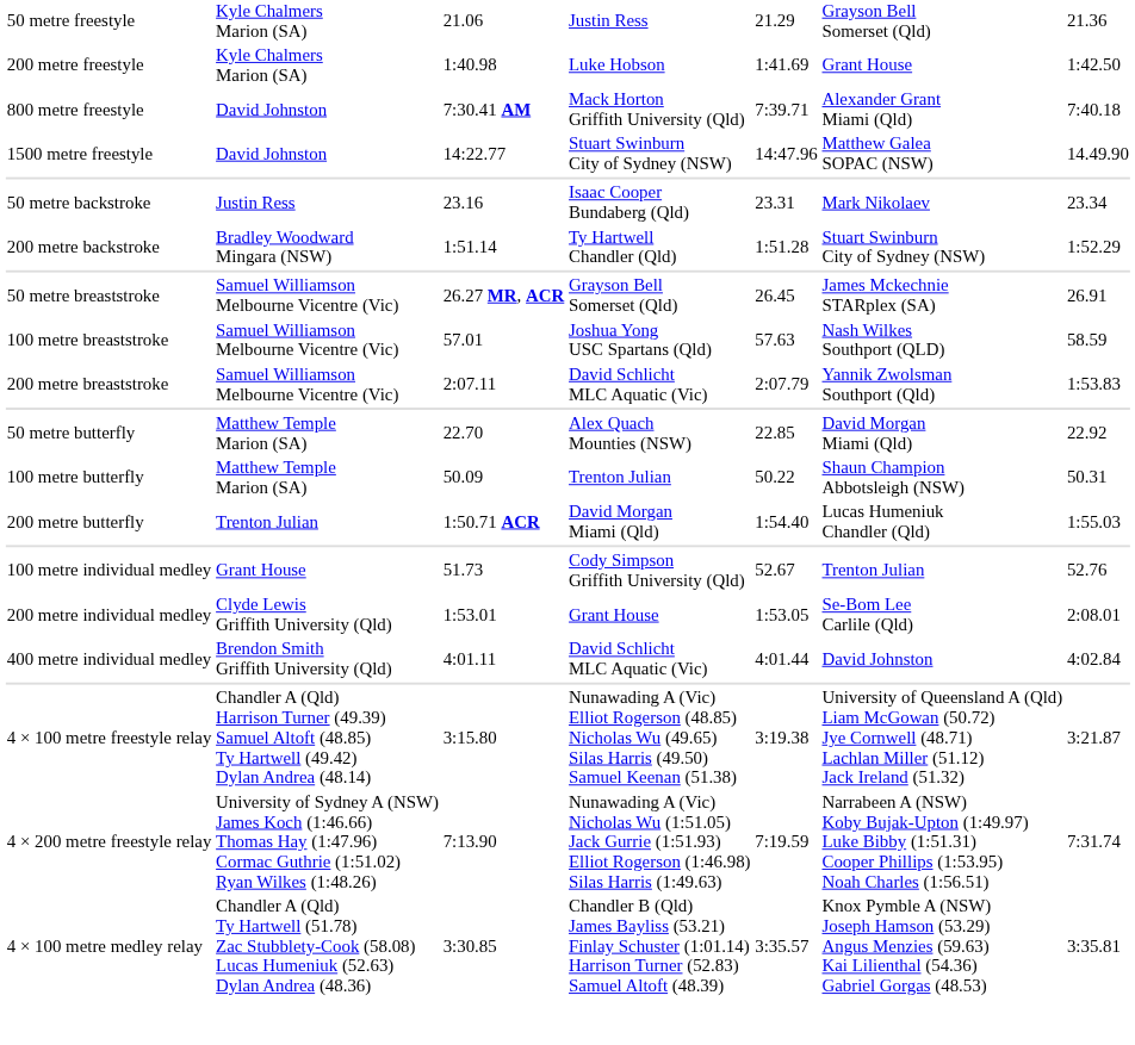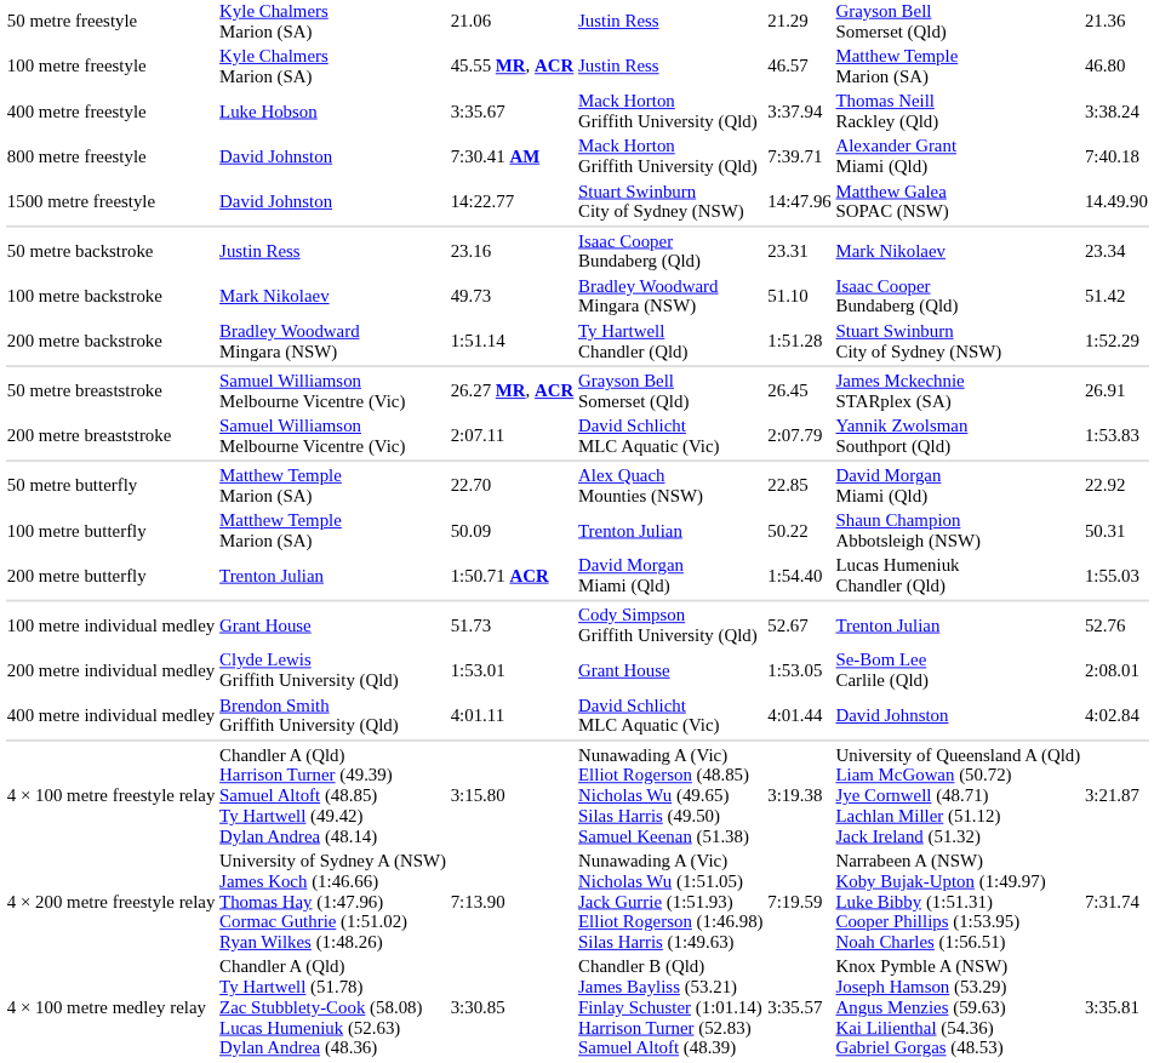+ row: 100 metre freestyle | Kyle Chalmers Marion (SA) | 45.55 MR, ACR | Justin Ress | 46.57 | Matthew Temple Marion (SA) | 46.80
- row: 200 metre freestyle | Kyle Chalmers Marion (SA) | 1:40.98 | Luke Hobson | 1:41.69 | Grant House | 1:42.50
+ row: 400 metre freestyle | Luke Hobson | 3:35.67 | Mack Horton Griffith University (Qld) | 3:37.94 | Thomas Neill Rackley (Qld) | 3:38.24
+ row: 100 metre backstroke | Mark Nikolaev | 49.73 | Bradley Woodward Mingara (NSW) | 51.10 | Isaac Cooper Bundaberg (Qld) | 51.42
- row: 100 metre breaststroke | Samuel Williamson Melbourne Vicentre (Vic) | 57.01 | Joshua Yong USC Spartans (Qld) | 57.63 | Nash Wilkes Southport (QLD) | 58.59
